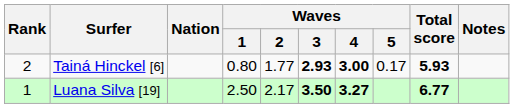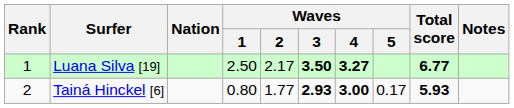rows swapped: Luana Silva [19] <-> Tainá Hinckel [6]
